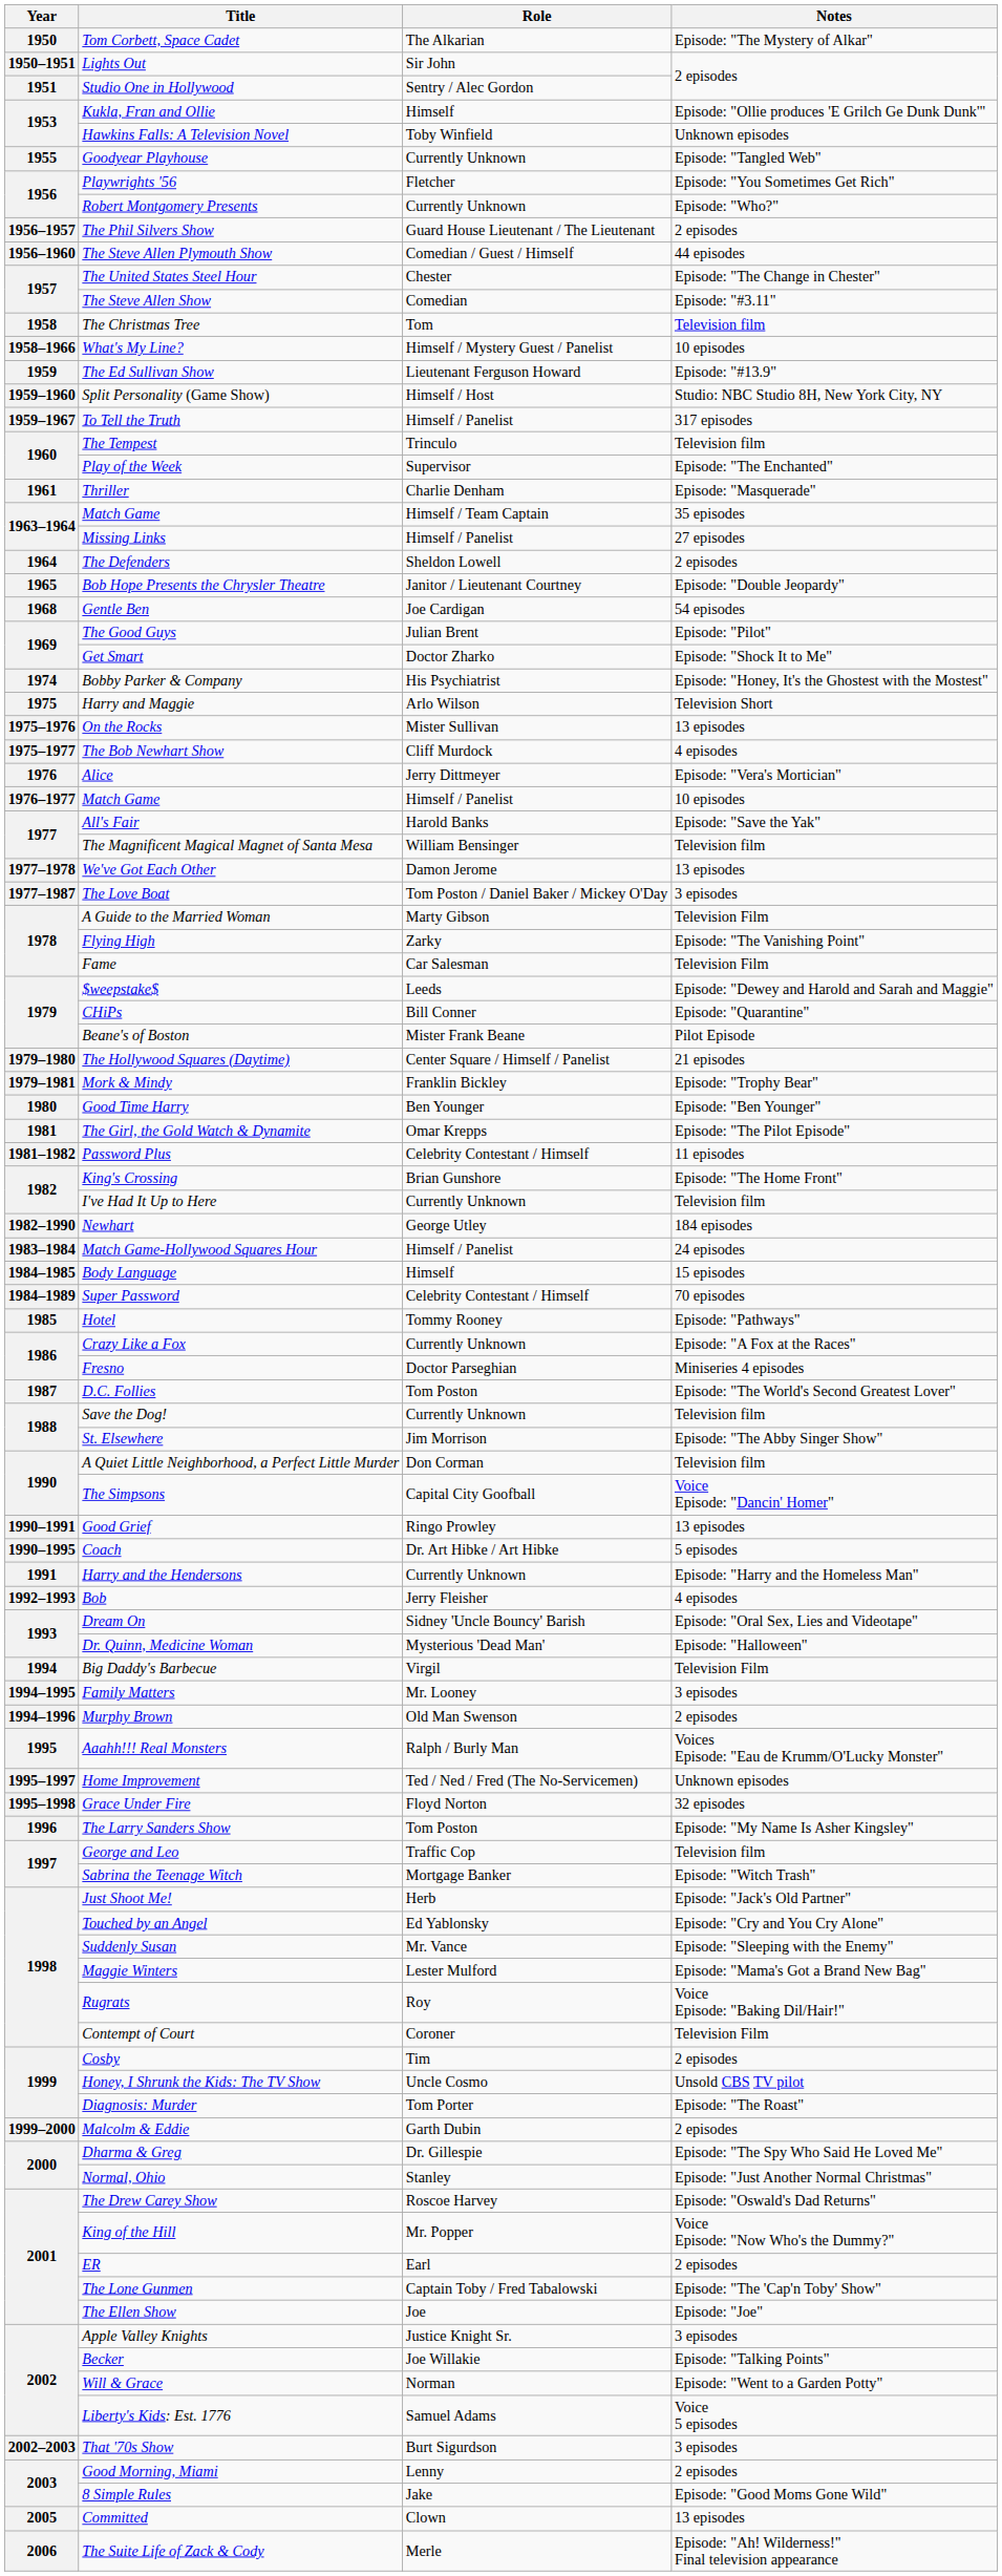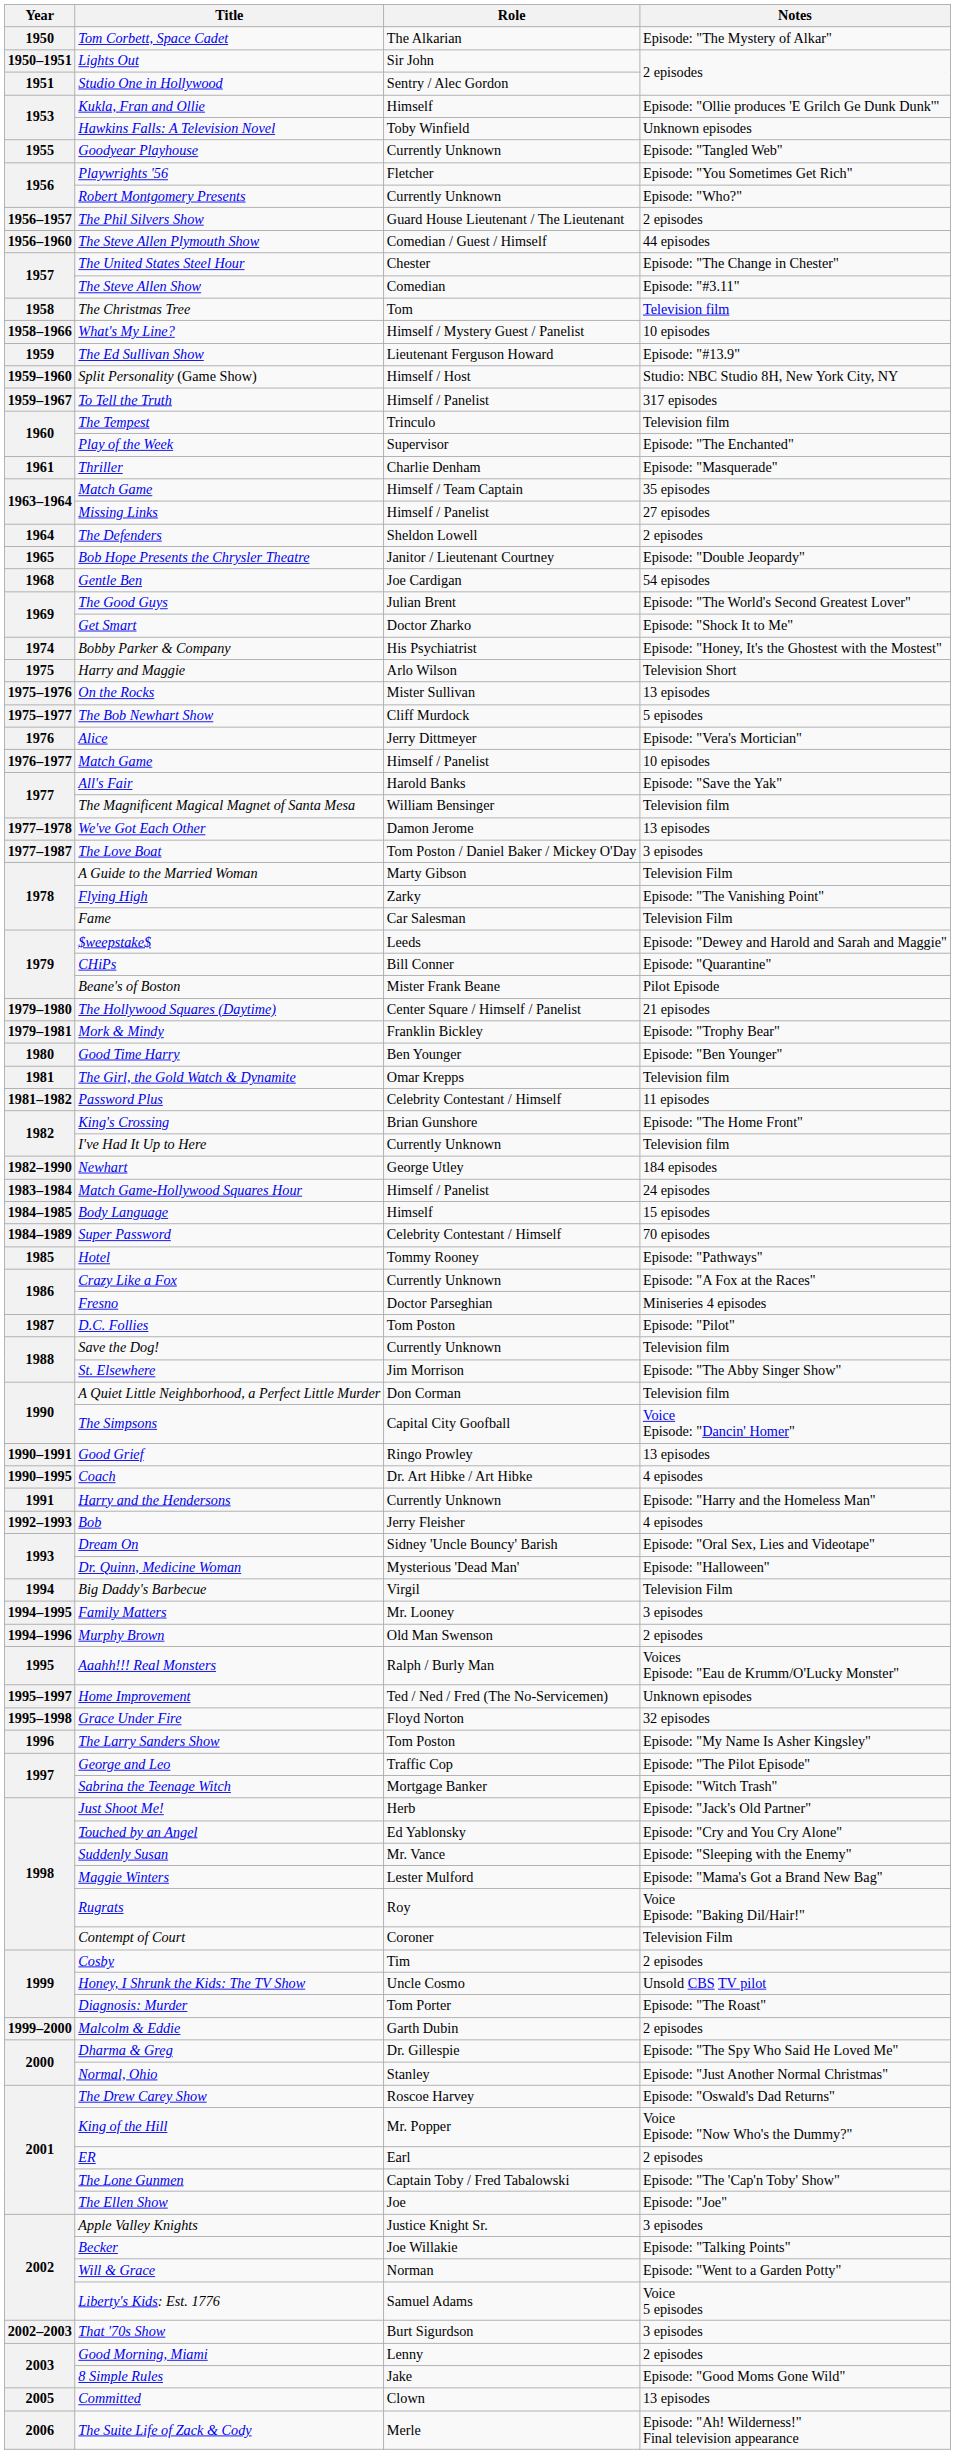The Good Guys | Notes: Episode: "Pilot" -> Episode: "The World's Second Greatest Lover"
The Bob Newhart Show | Notes: 4 episodes -> 5 episodes
The Girl, the Gold Watch & Dynamite | Notes: Episode: "The Pilot Episode" -> Television film
D.C. Follies | Notes: Episode: "The World's Second Greatest Lover" -> Episode: "Pilot"
Coach | Notes: 5 episodes -> 4 episodes
George and Leo | Notes: Television film -> Episode: "The Pilot Episode"
